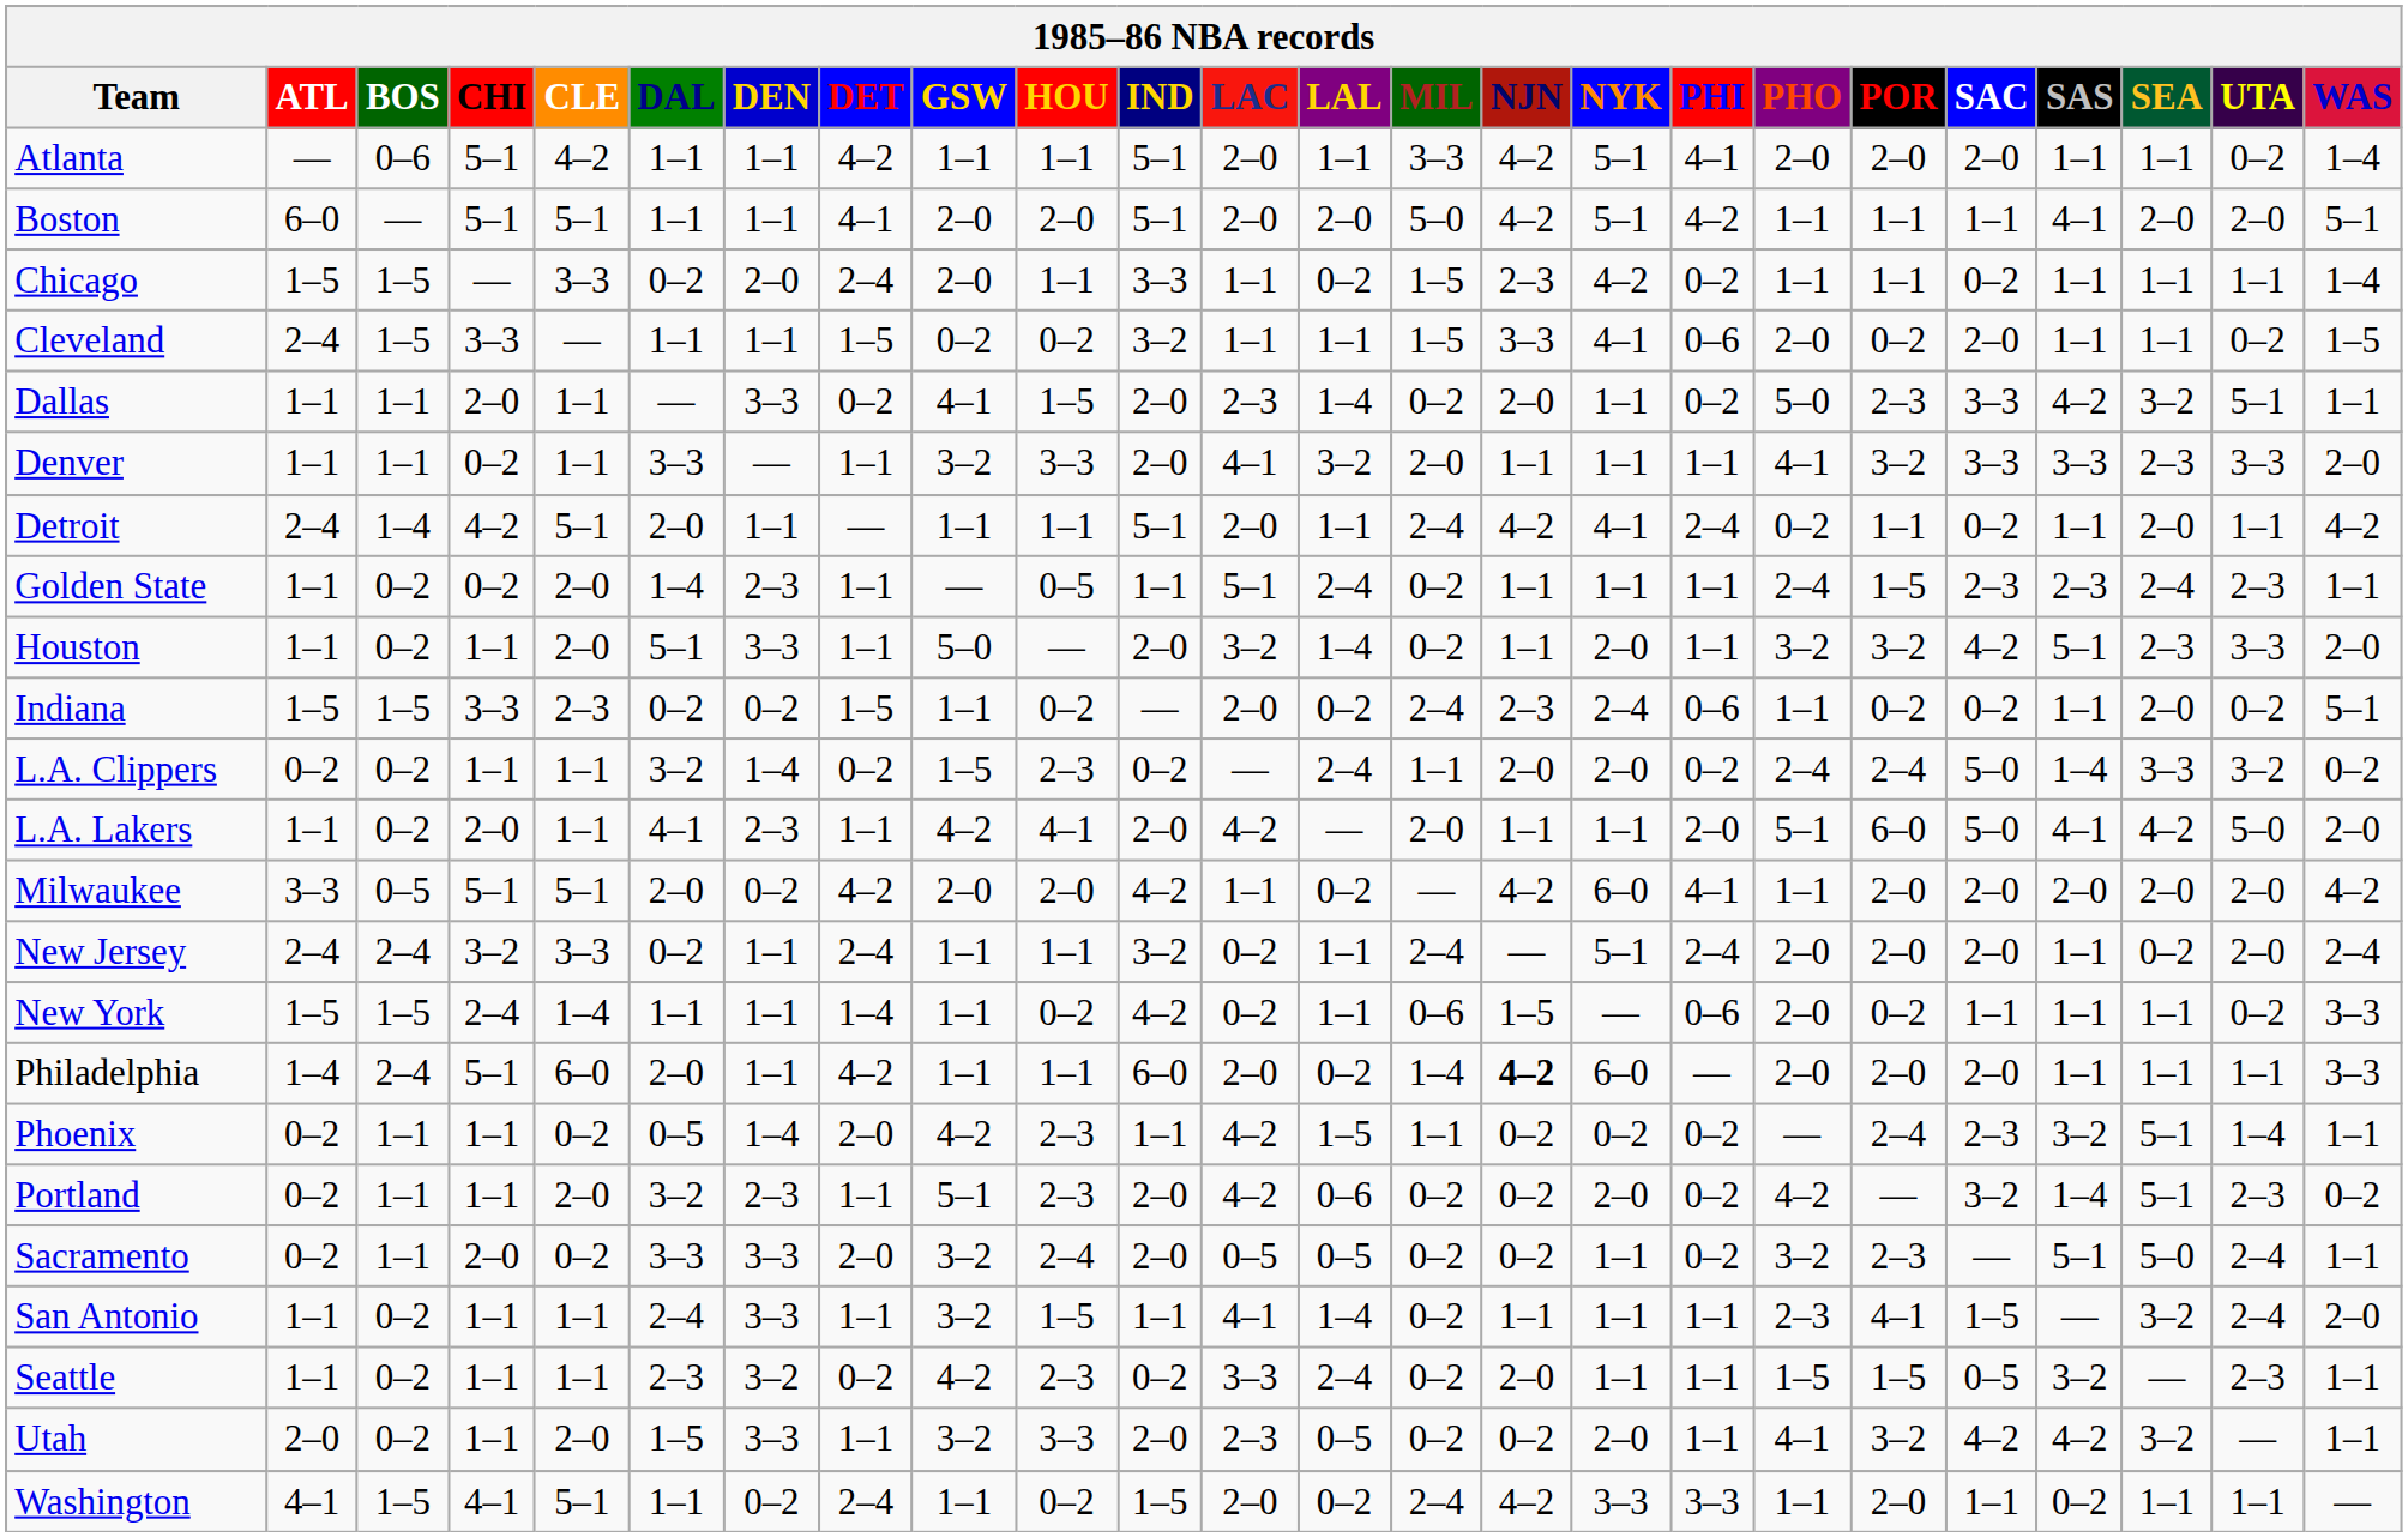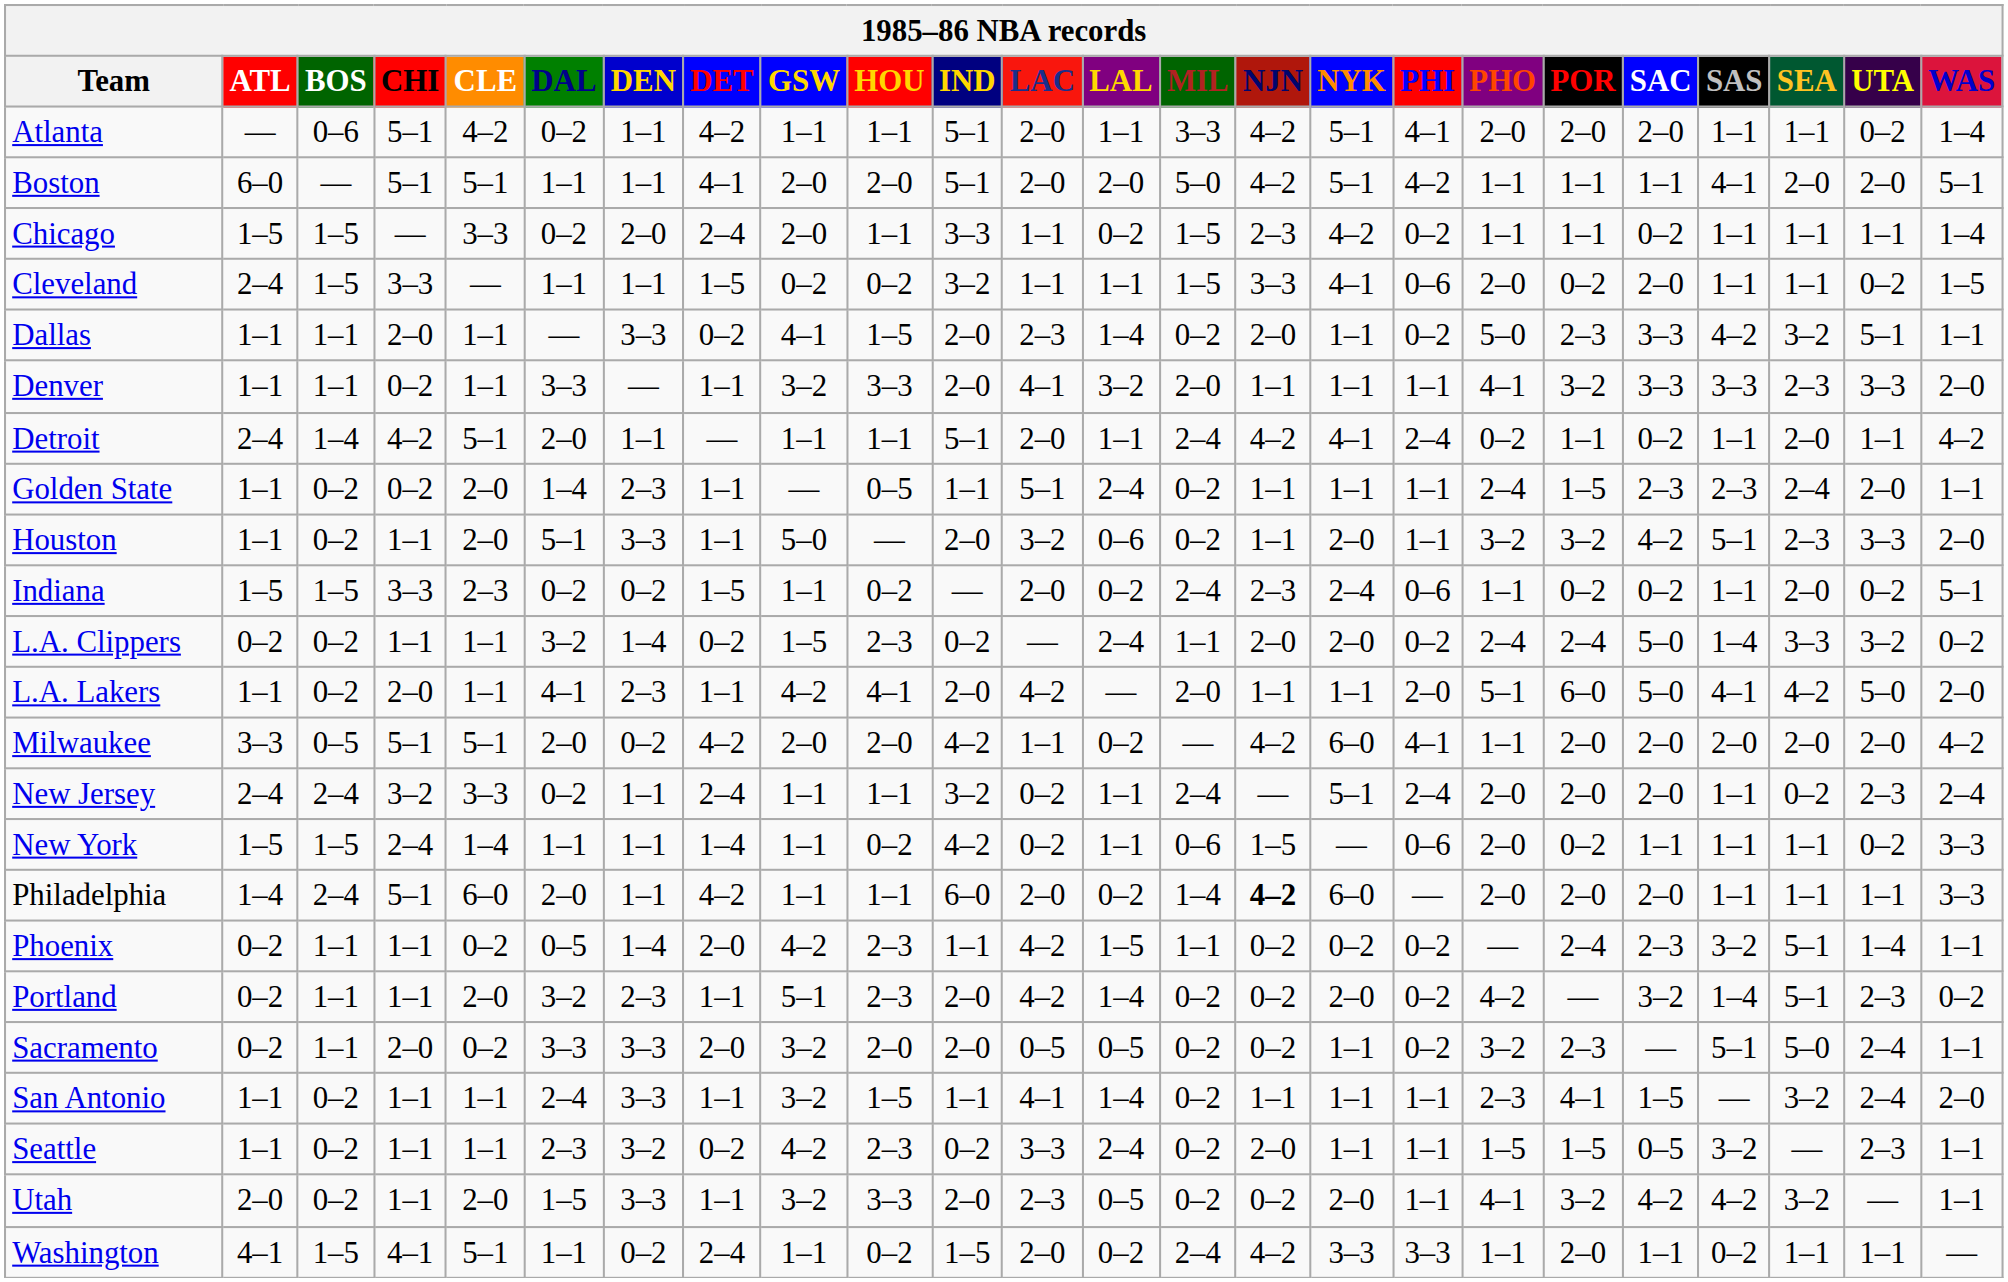Atlanta | DAL: 1–1 -> 0–2
Golden State | UTA: 2–3 -> 2–0
Houston | LAL: 1–4 -> 0–6
New Jersey | UTA: 2–0 -> 2–3
Portland | LAL: 0–6 -> 1–4
Sacramento | HOU: 2–4 -> 2–0
